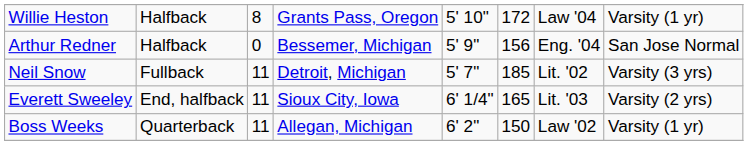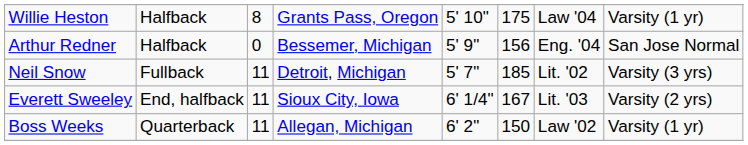Willie Heston | column 6: 172 -> 175
Everett Sweeley | column 6: 165 -> 167
